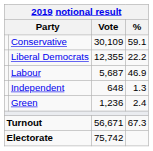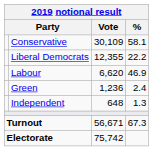Conservative | %: 59.1 -> 58.1
Labour | Vote: 5,687 -> 6,620
rows swapped: Green <-> Independent
